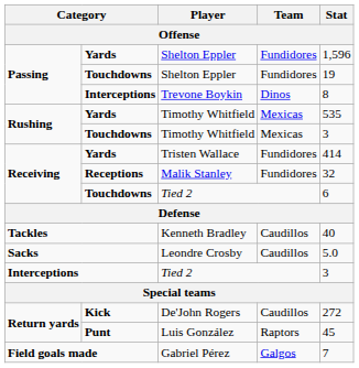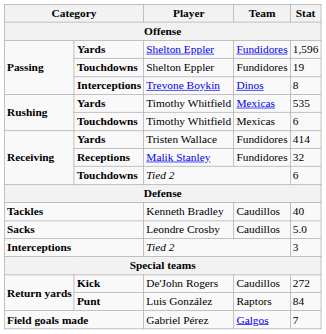Touchdowns / Timothy Whitfield | Stat: 3 -> 6
Luis González | Stat: 45 -> 84
